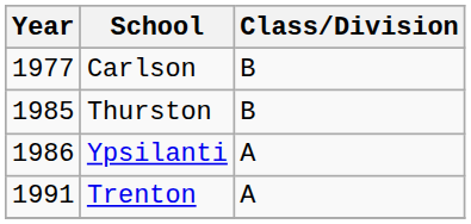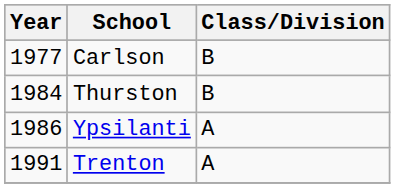Thurston | Year: 1985 -> 1984
